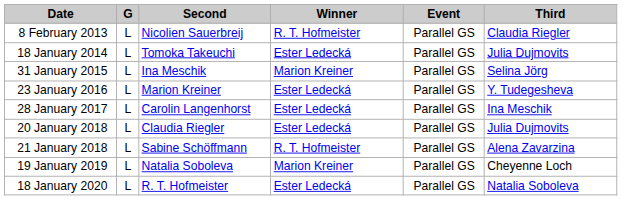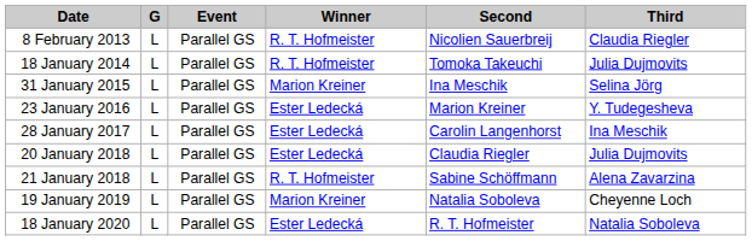columns swapped: Event <-> Second
18 January 2014 | Winner: Ester Ledecká -> R. T. Hofmeister
